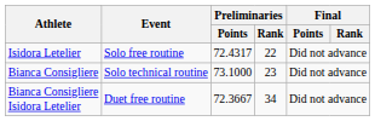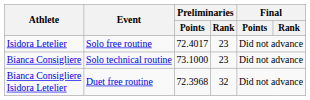Isidora Letelier | Preliminaries / Points: 72.4317 -> 72.4017
Isidora Letelier | Preliminaries / Rank: 22 -> 23
Bianca Consigliere Isidora Letelier | Preliminaries / Points: 72.3667 -> 72.3968
Bianca Consigliere Isidora Letelier | Preliminaries / Rank: 34 -> 32
